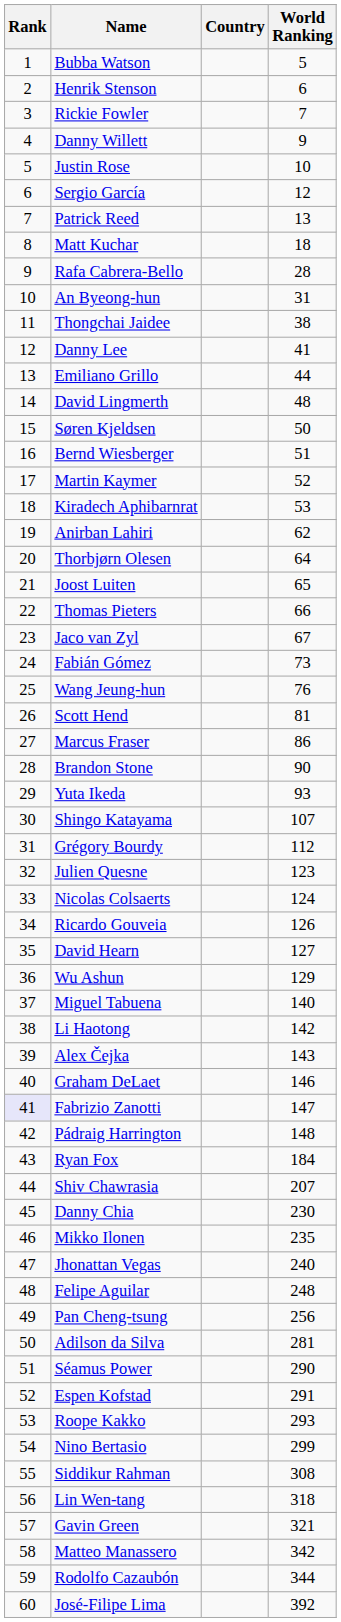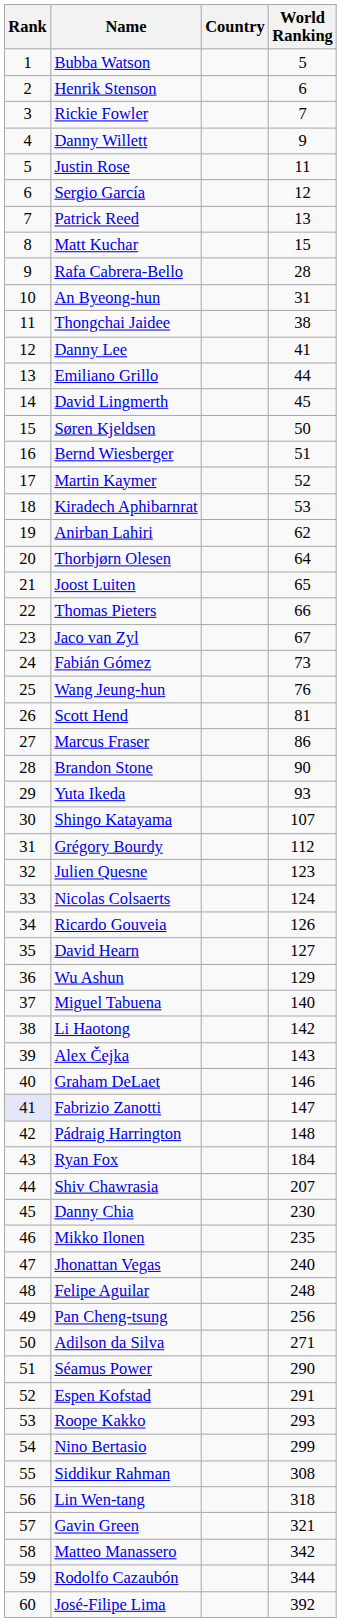Justin Rose | World Ranking: 10 -> 11
Matt Kuchar | World Ranking: 18 -> 15
David Lingmerth | World Ranking: 48 -> 45
Adilson da Silva | World Ranking: 281 -> 271
